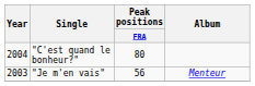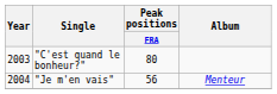"C'est quand le bonheur?" | Year: 2004 -> 2003
"Je m'en vais" | Year: 2003 -> 2004
